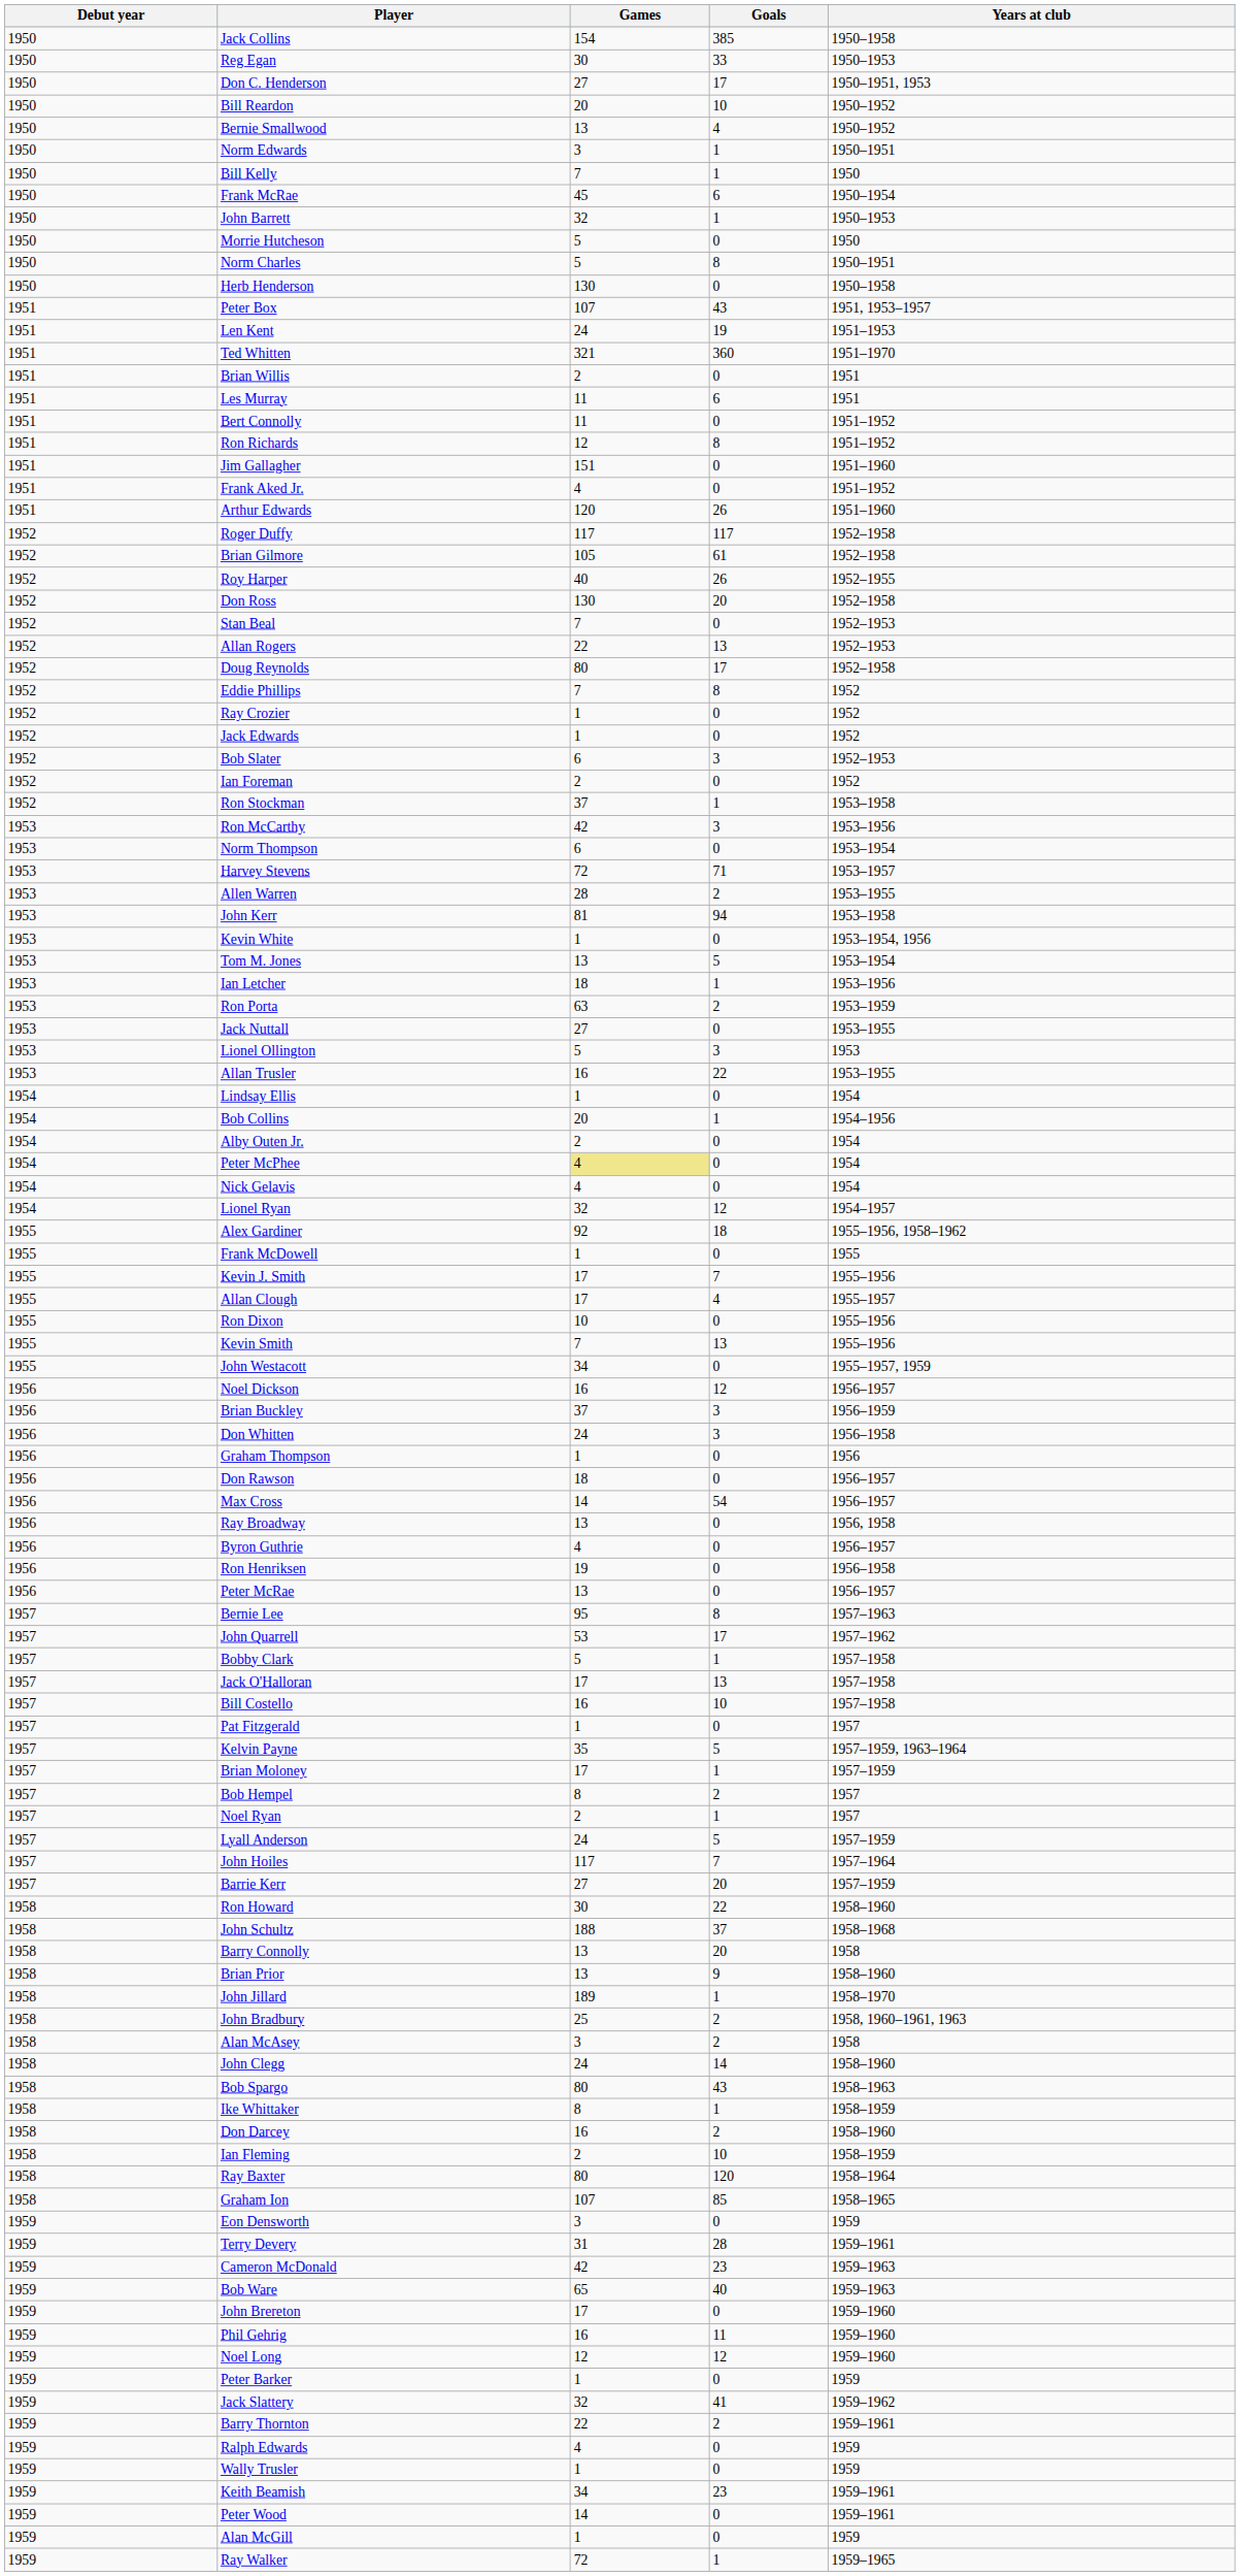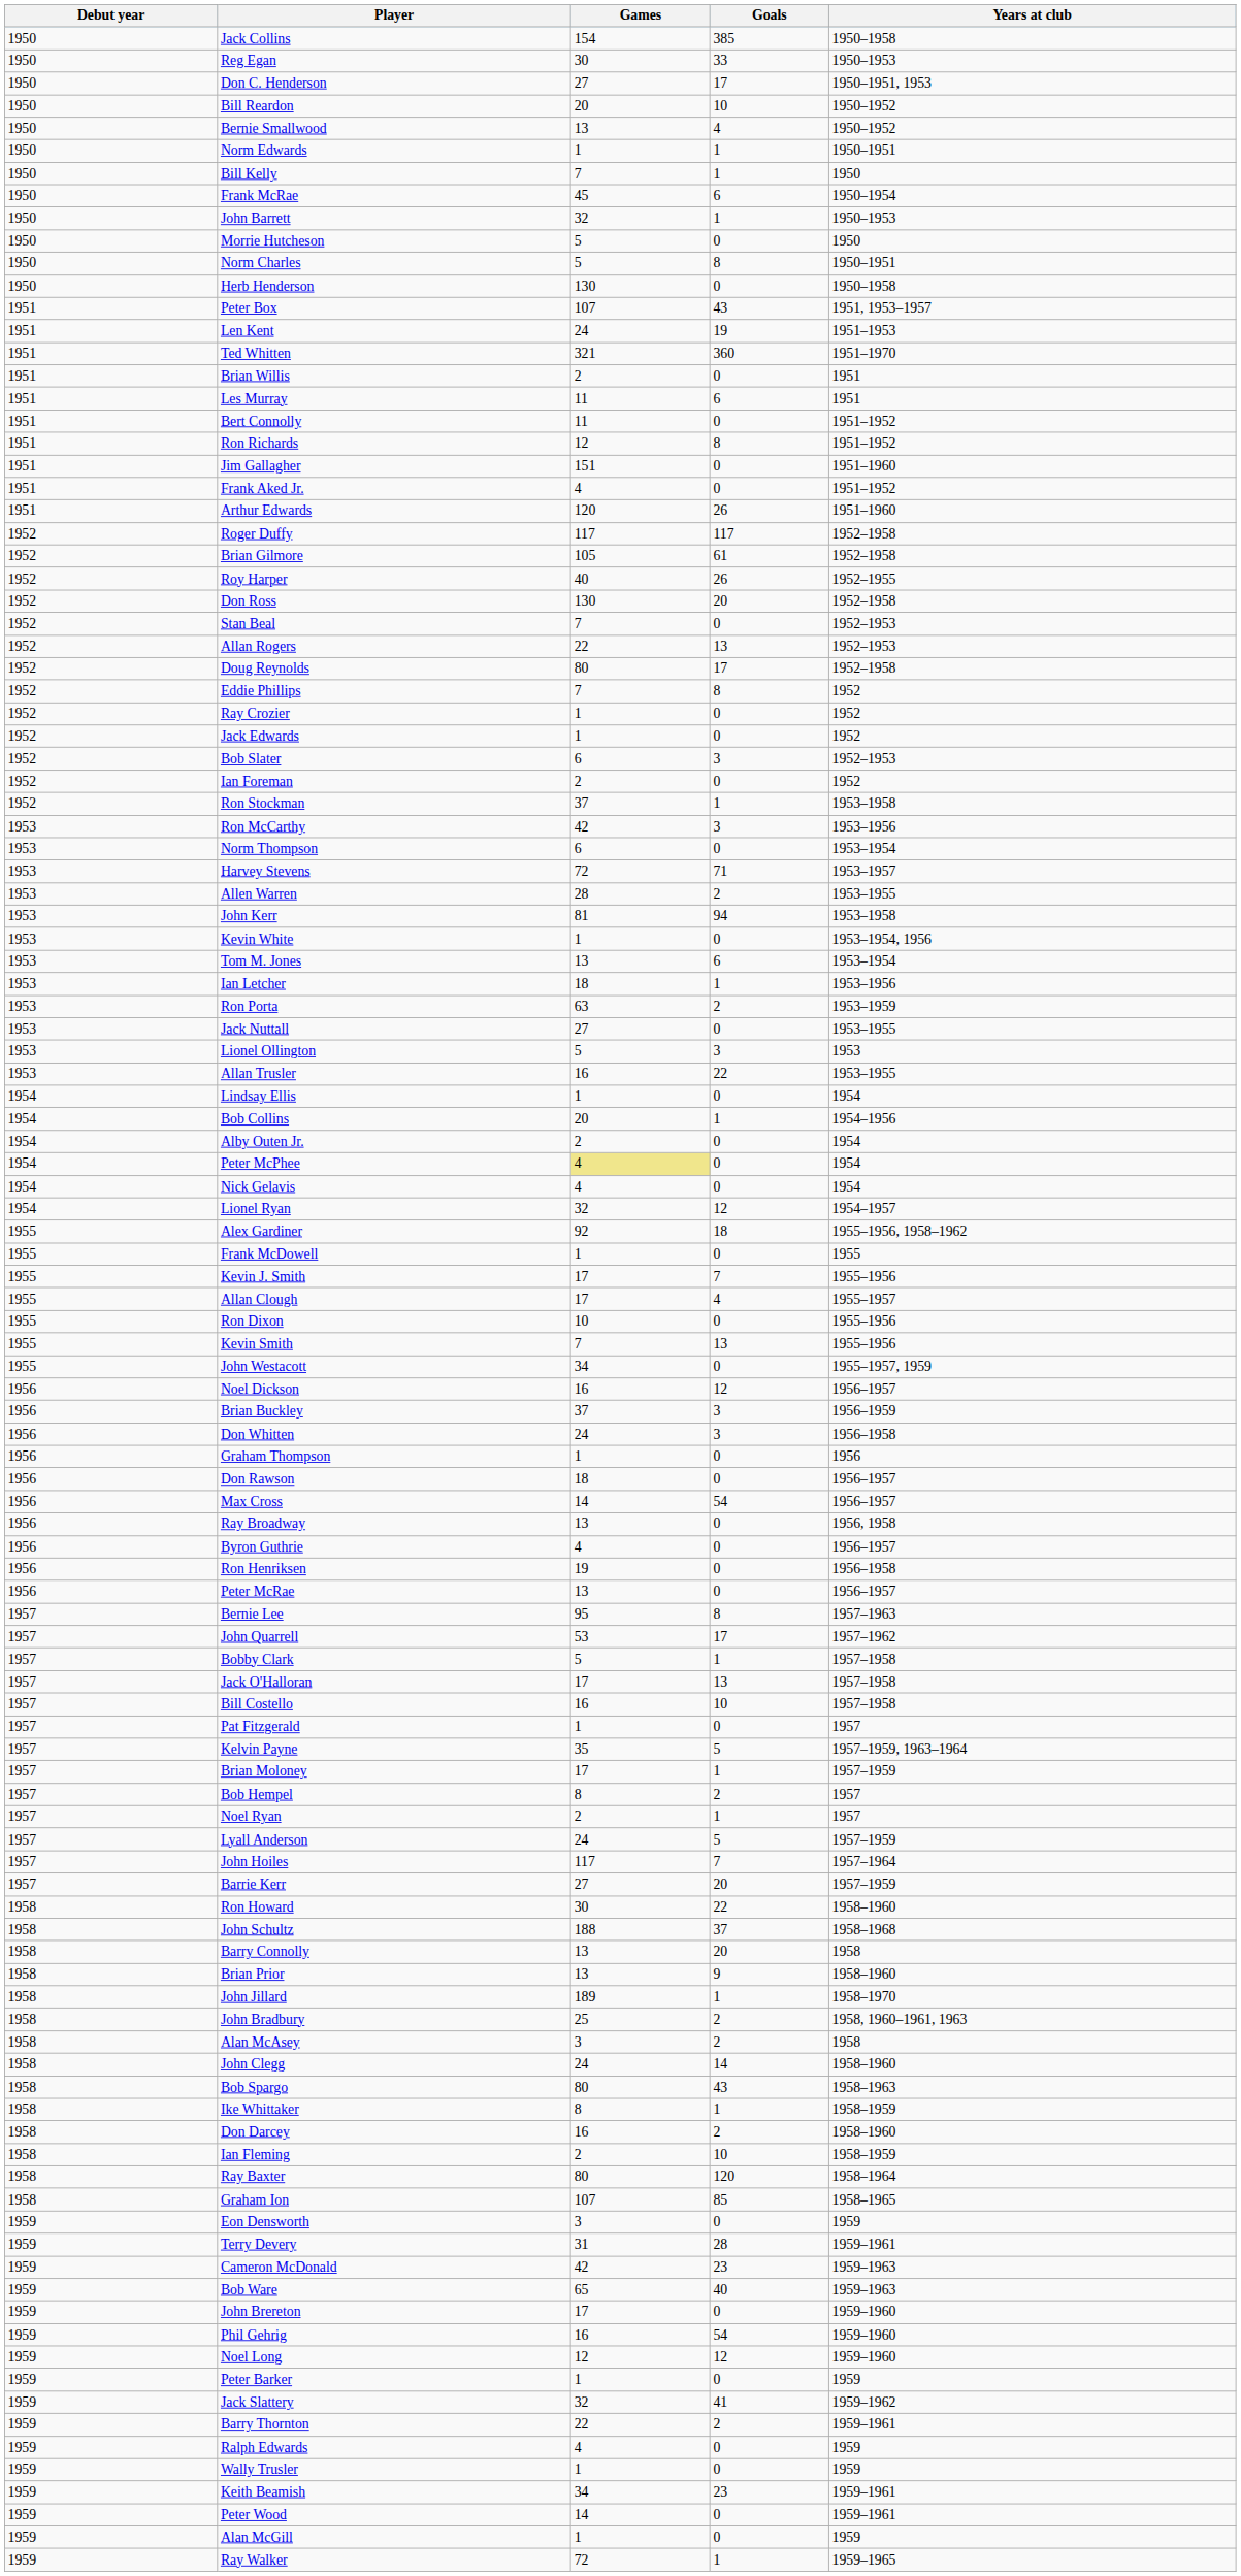Norm Edwards | Games: 3 -> 1
Tom M. Jones | Goals: 5 -> 6
Phil Gehrig | Goals: 11 -> 54
